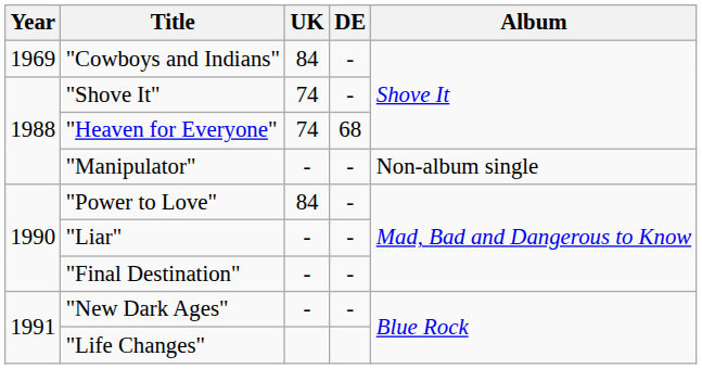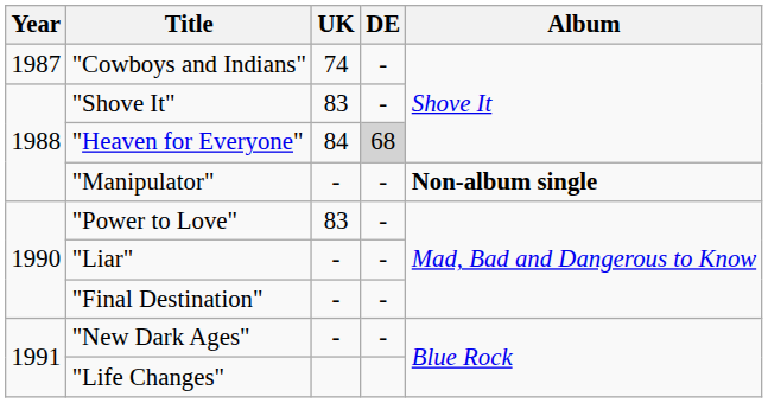"Cowboys and Indians" | Year: 1969 -> 1987
"Cowboys and Indians" | UK: 84 -> 74
"Shove It" | UK: 74 -> 83
"Heaven for Everyone" | UK: 74 -> 84
"Heaven for Everyone" | DE: no background -> lightgrey background
"Manipulator" | Album: normal -> bold
"Power to Love" | UK: 84 -> 83
